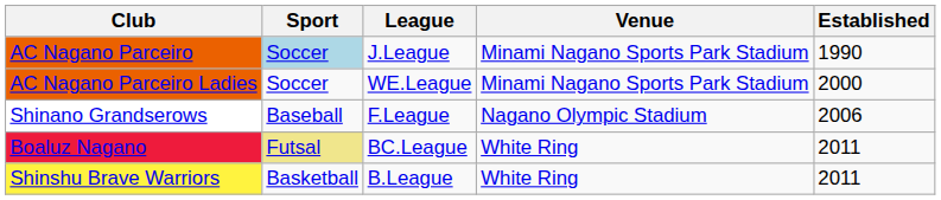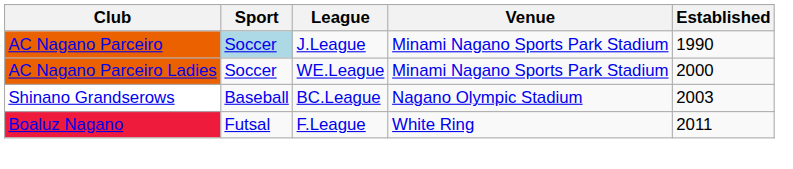Shinano Grandserows | League: F.League -> BC.League
Shinano Grandserows | Established: 2006 -> 2003
Boaluz Nagano | Sport: khaki background -> no background
Boaluz Nagano | League: BC.League -> F.League
- row: Shinshu Brave Warriors | Basketball | B.League | White Ring | 2011
